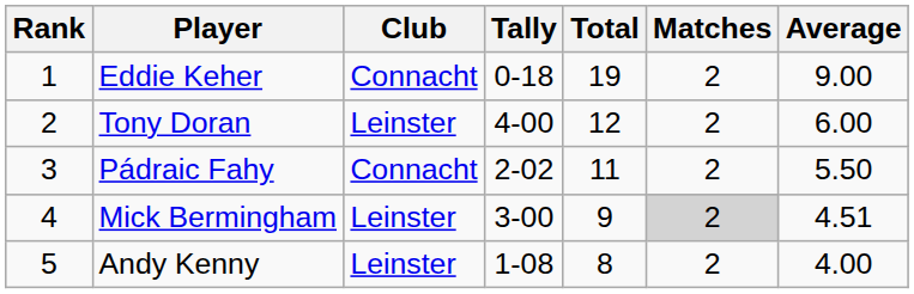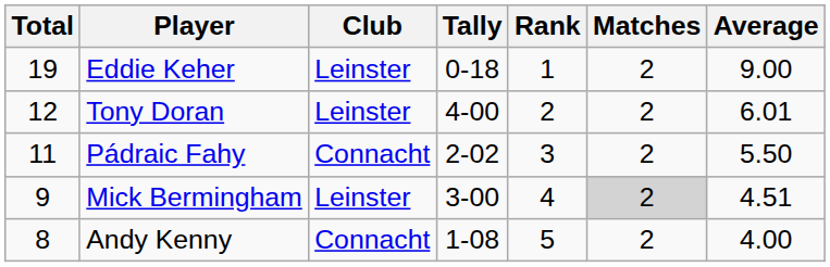columns swapped: Rank <-> Total
Eddie Keher | Club: Connacht -> Leinster
Tony Doran | Average: 6.00 -> 6.01
Andy Kenny | Club: Leinster -> Connacht
